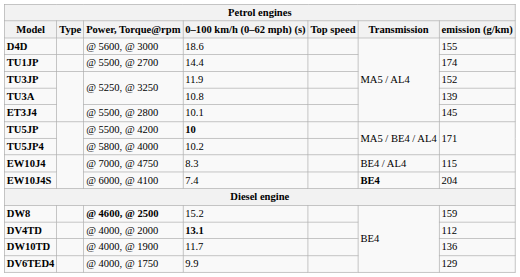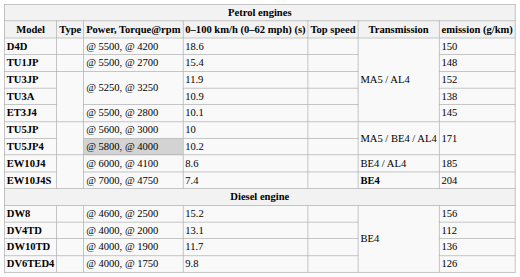D4D | Power, Torque@rpm: @ 5600, @ 3000 -> @ 5500, @ 4200
D4D | emission (g/km): 155 -> 150
TU1JP | 0–100 km/h (0–62 mph) (s): 14.4 -> 15.4
TU1JP | emission (g/km): 174 -> 148
TU3A | 0–100 km/h (0–62 mph) (s): 10.8 -> 10.9
TU3A | emission (g/km): 139 -> 138
TU5JP | Power, Torque@rpm: @ 5500, @ 4200 -> @ 5600, @ 3000
TU5JP | 0–100 km/h (0–62 mph) (s): bold -> normal
TU5JP4 | Power, Torque@rpm: no background -> lightgrey background
EW10J4 | Power, Torque@rpm: @ 7000, @ 4750 -> @ 6000, @ 4100
EW10J4 | 0–100 km/h (0–62 mph) (s): 8.3 -> 8.6
EW10J4 | emission (g/km): 115 -> 185
EW10J4S | Power, Torque@rpm: @ 6000, @ 4100 -> @ 7000, @ 4750
DW8 | Power, Torque@rpm: bold -> normal
DW8 | emission (g/km): 159 -> 156
DV4TD | 0–100 km/h (0–62 mph) (s): bold -> normal
DV6TED4 | 0–100 km/h (0–62 mph) (s): 9.9 -> 9.8
DV6TED4 | emission (g/km): 129 -> 126
